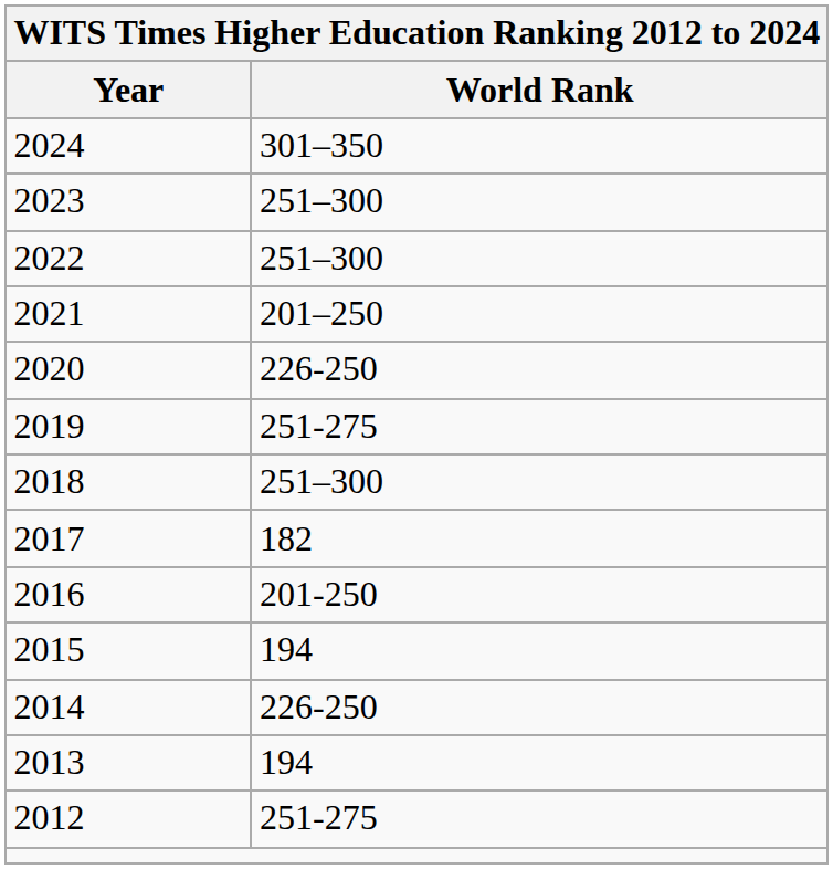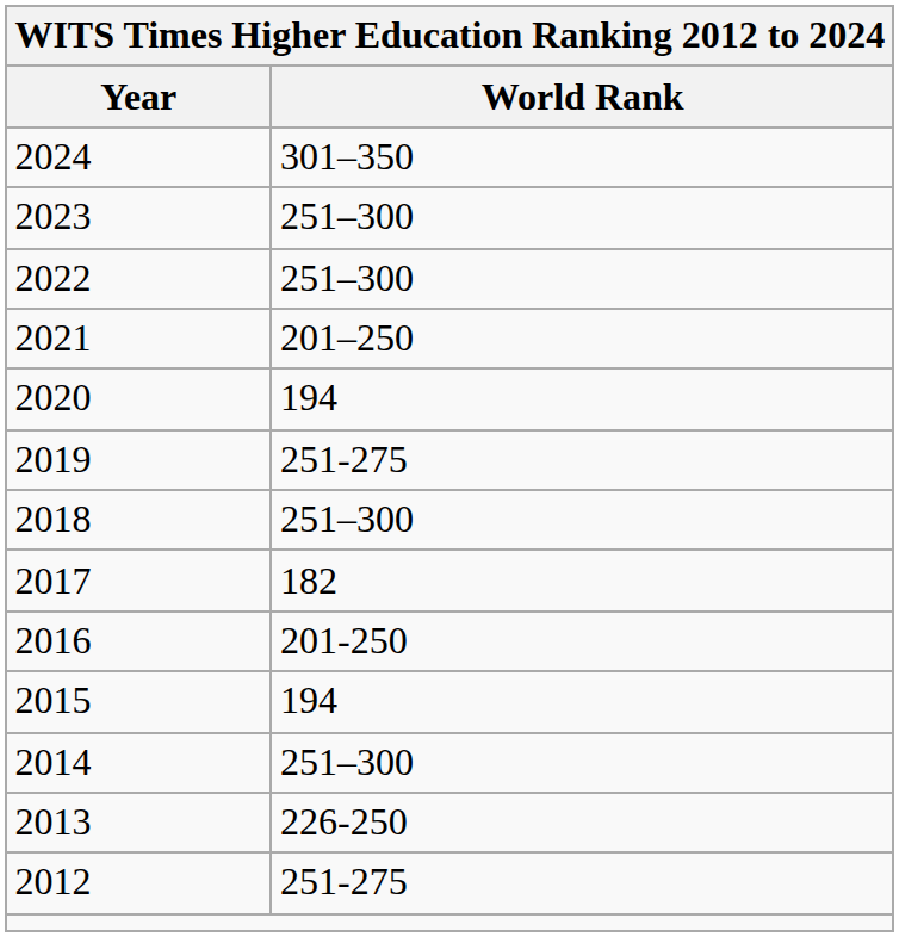2020 | World Rank: 226-250 -> 194
2014 | World Rank: 226-250 -> 251–300
2013 | World Rank: 194 -> 226-250
